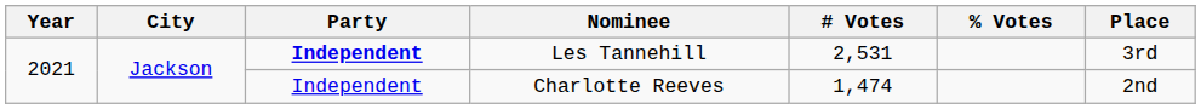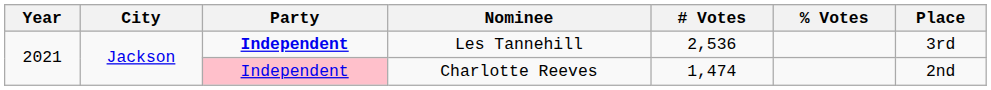Les Tannehill | # Votes: 2,531 -> 2,536
Charlotte Reeves | Party: no background -> pink background
